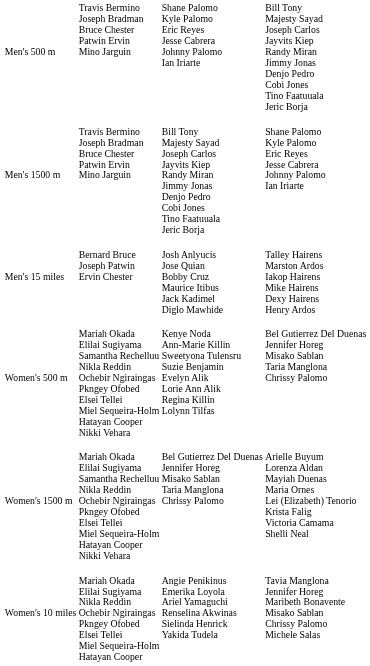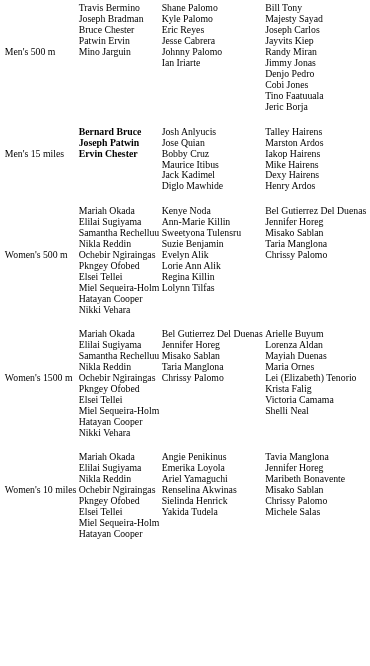- row: Men's 1500 m | Travis Bermino Joseph Bradman Bruce Chester Patwin Ervin Mino Jarguin | Bill Tony Majesty Sayad Joseph Carlos Jayvits Kiep Randy Miran Jimmy Jonas Denjo Pedro Cobi Jones Tino Faatuuala Jeric Borja | Shane Palomo Kyle Palomo Eric Reyes Jesse Cabrera Johnny Palomo Ian Iriarte
Men's 15 miles | column 2: normal -> bold
